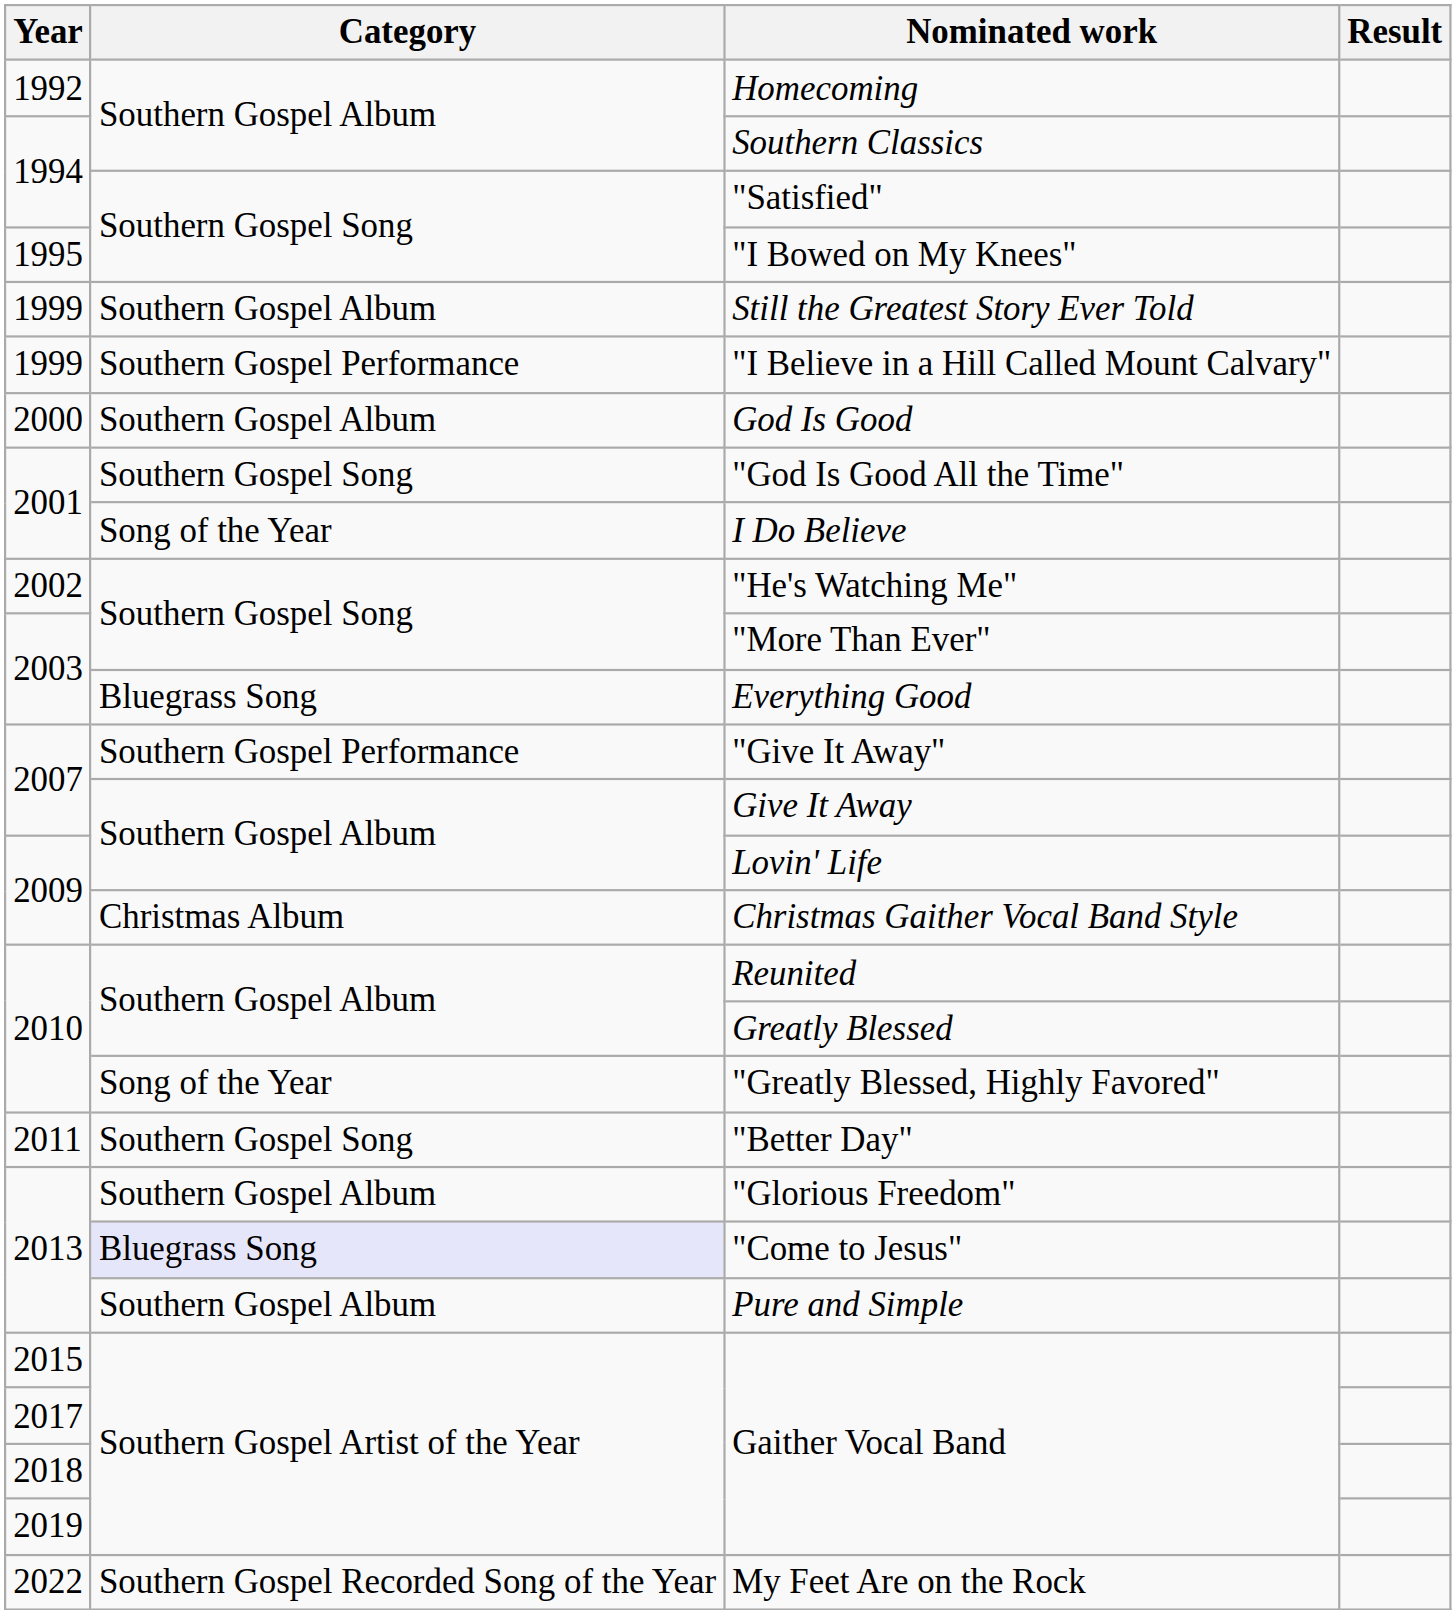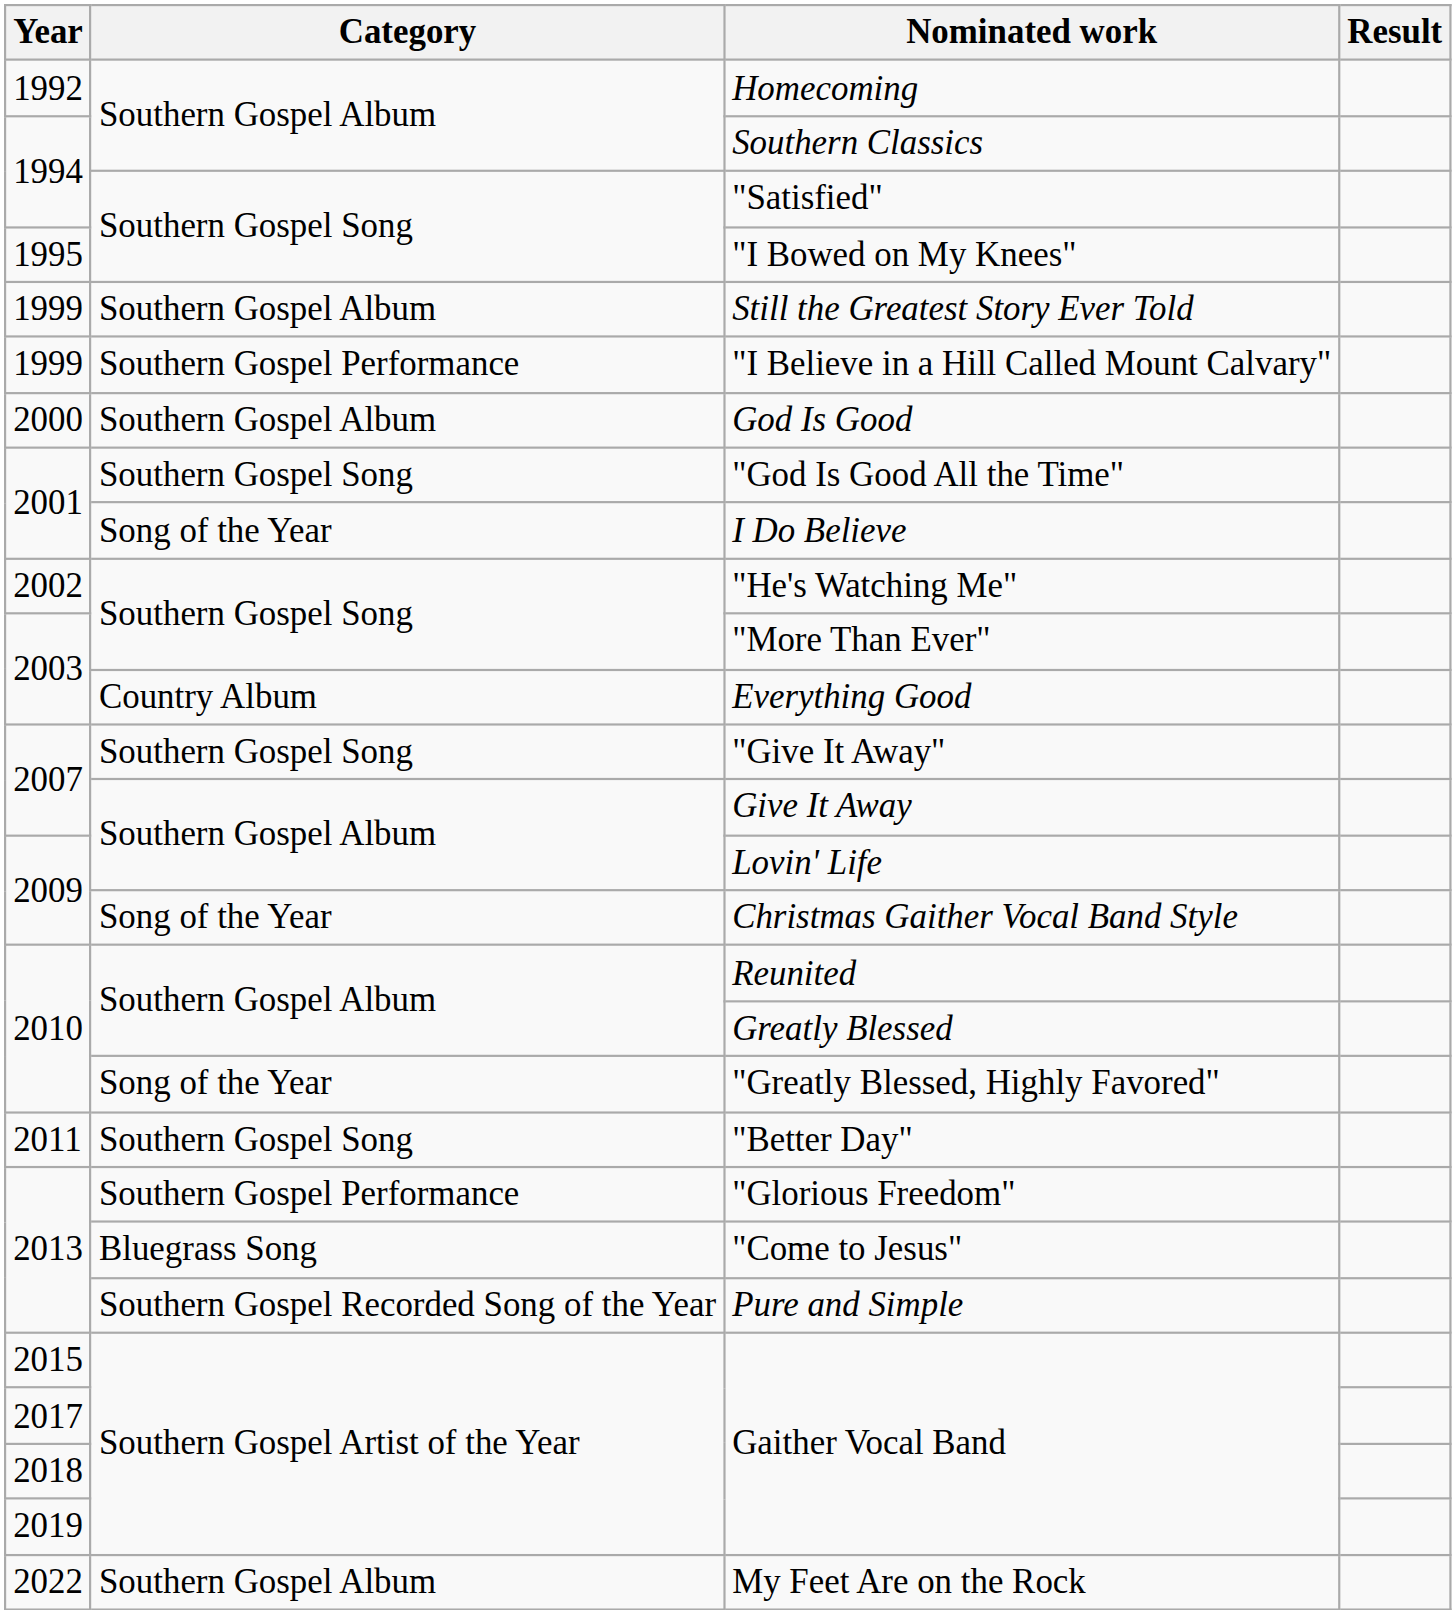Everything Good | Category: Bluegrass Song -> Country Album
"Give It Away" | Category: Southern Gospel Performance -> Southern Gospel Song
Christmas Gaither Vocal Band Style | Category: Christmas Album -> Song of the Year
"Glorious Freedom" | Category: Southern Gospel Album -> Southern Gospel Performance
"Come to Jesus" | Category: lavender background -> no background
Pure and Simple | Category: Southern Gospel Album -> Southern Gospel Recorded Song of the Year
My Feet Are on the Rock | Category: Southern Gospel Recorded Song of the Year -> Southern Gospel Album
